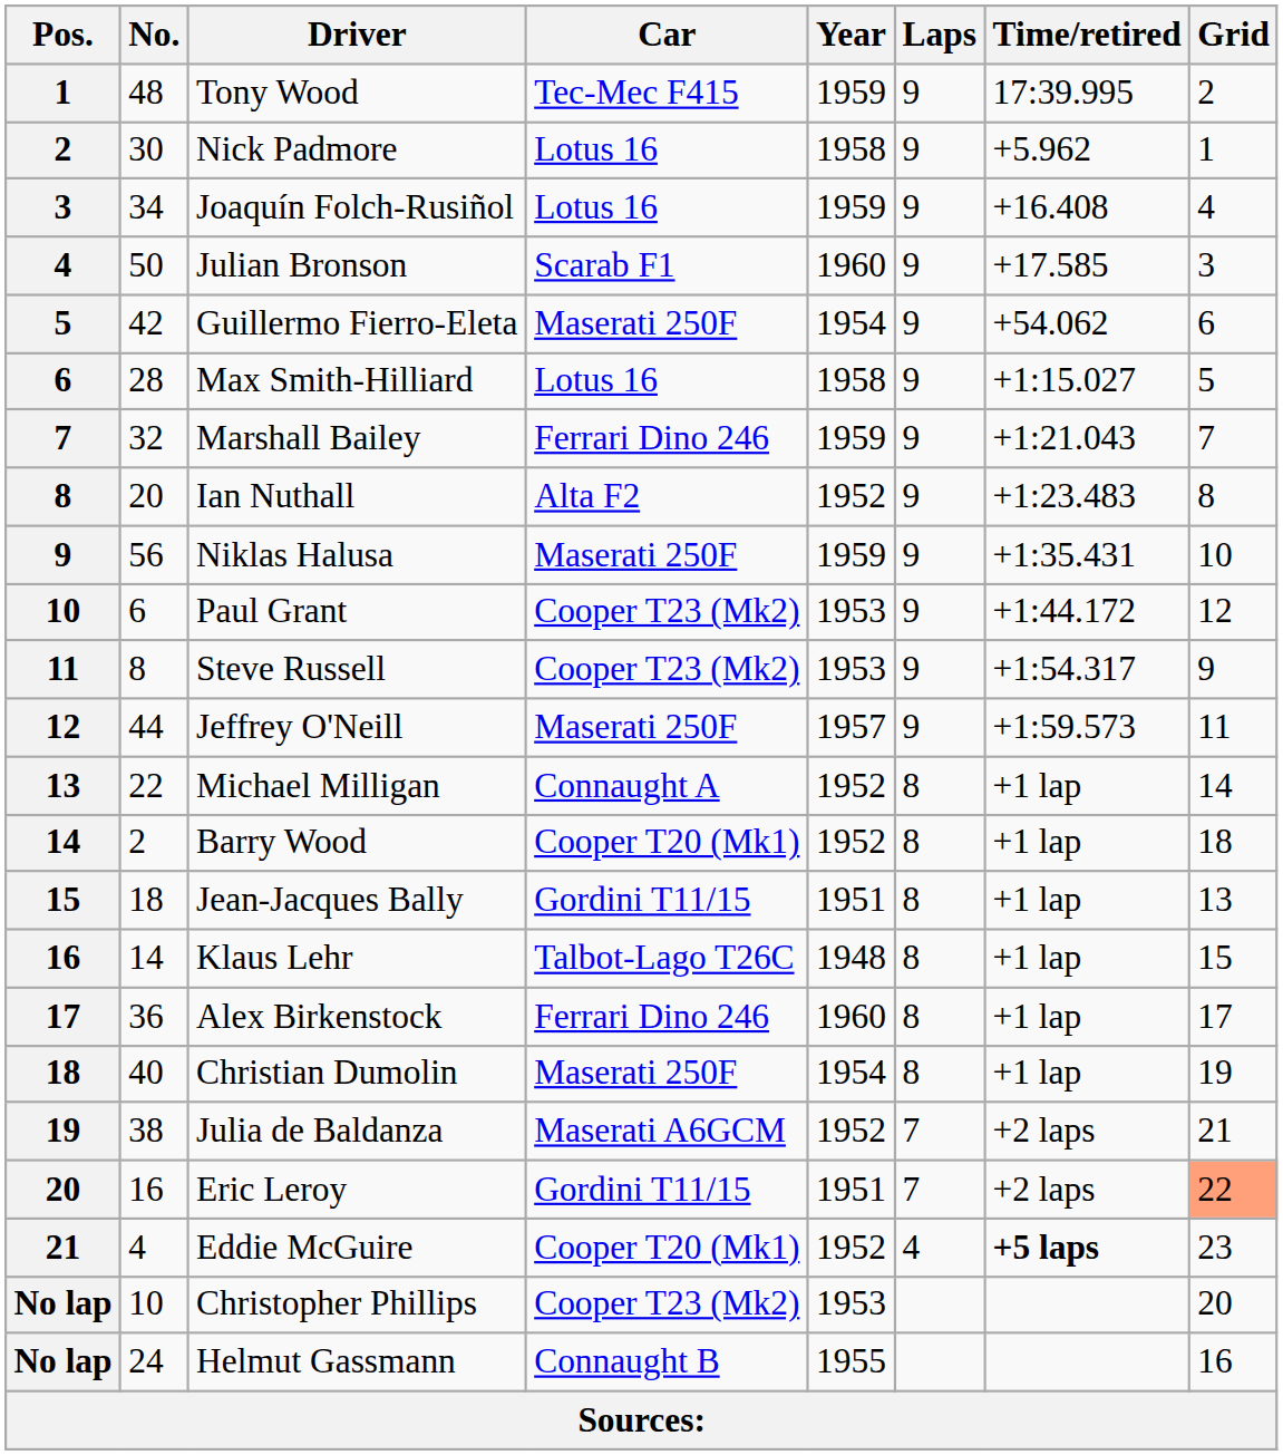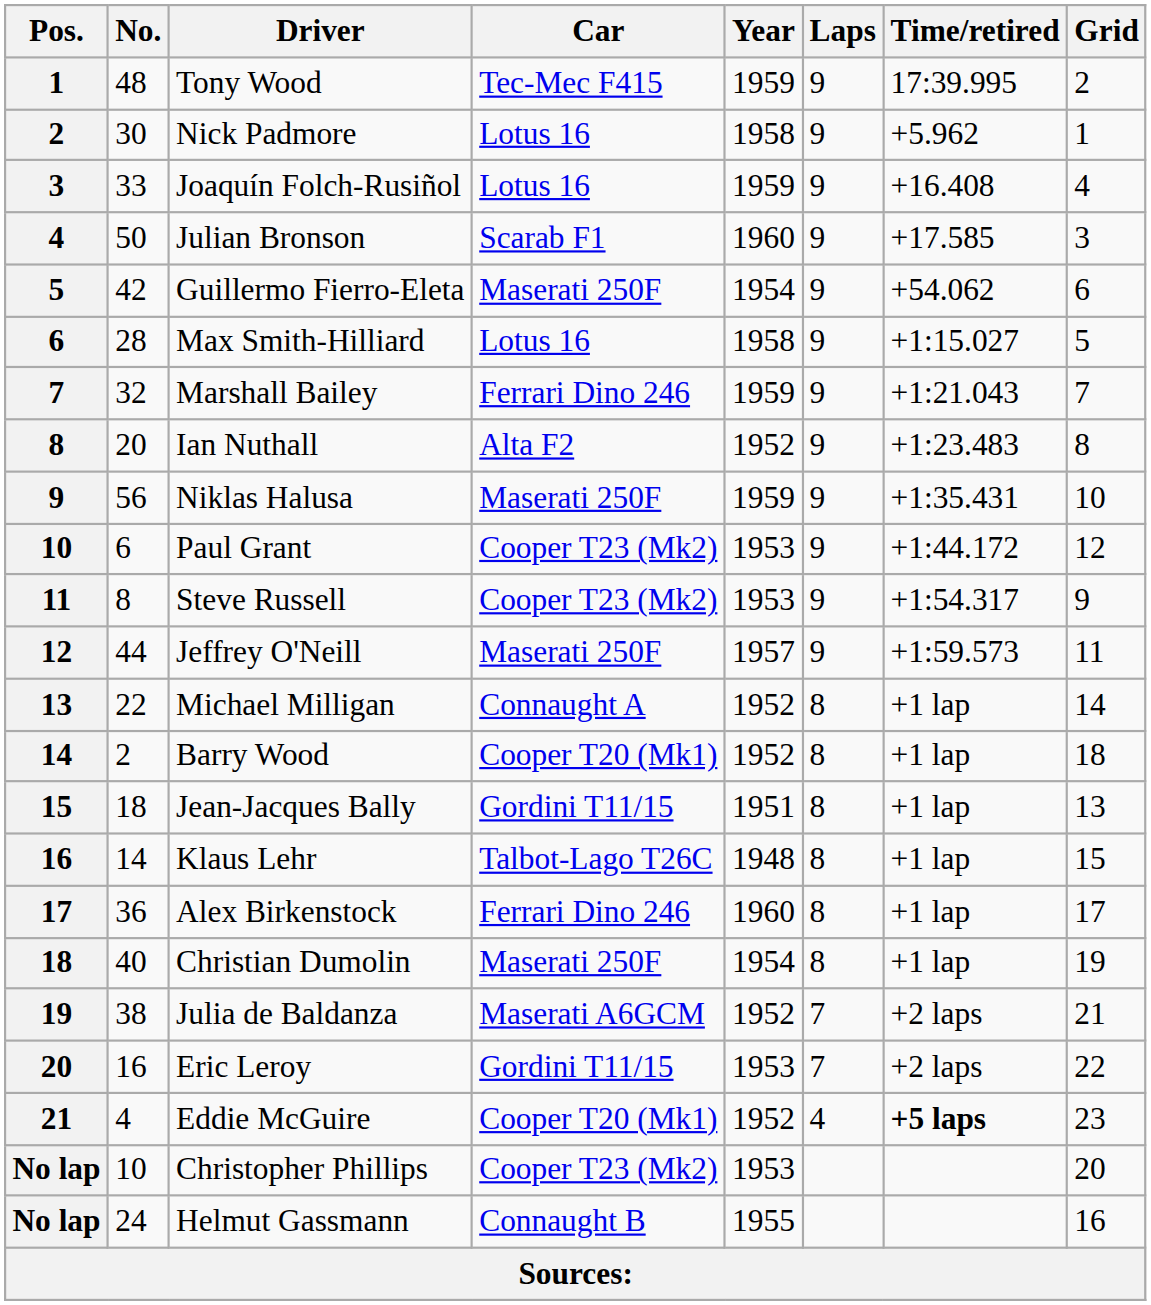Joaquín Folch-Rusiñol | No.: 34 -> 33
Eric Leroy | Year: 1951 -> 1953
Eric Leroy | Grid: lightsalmon background -> no background
